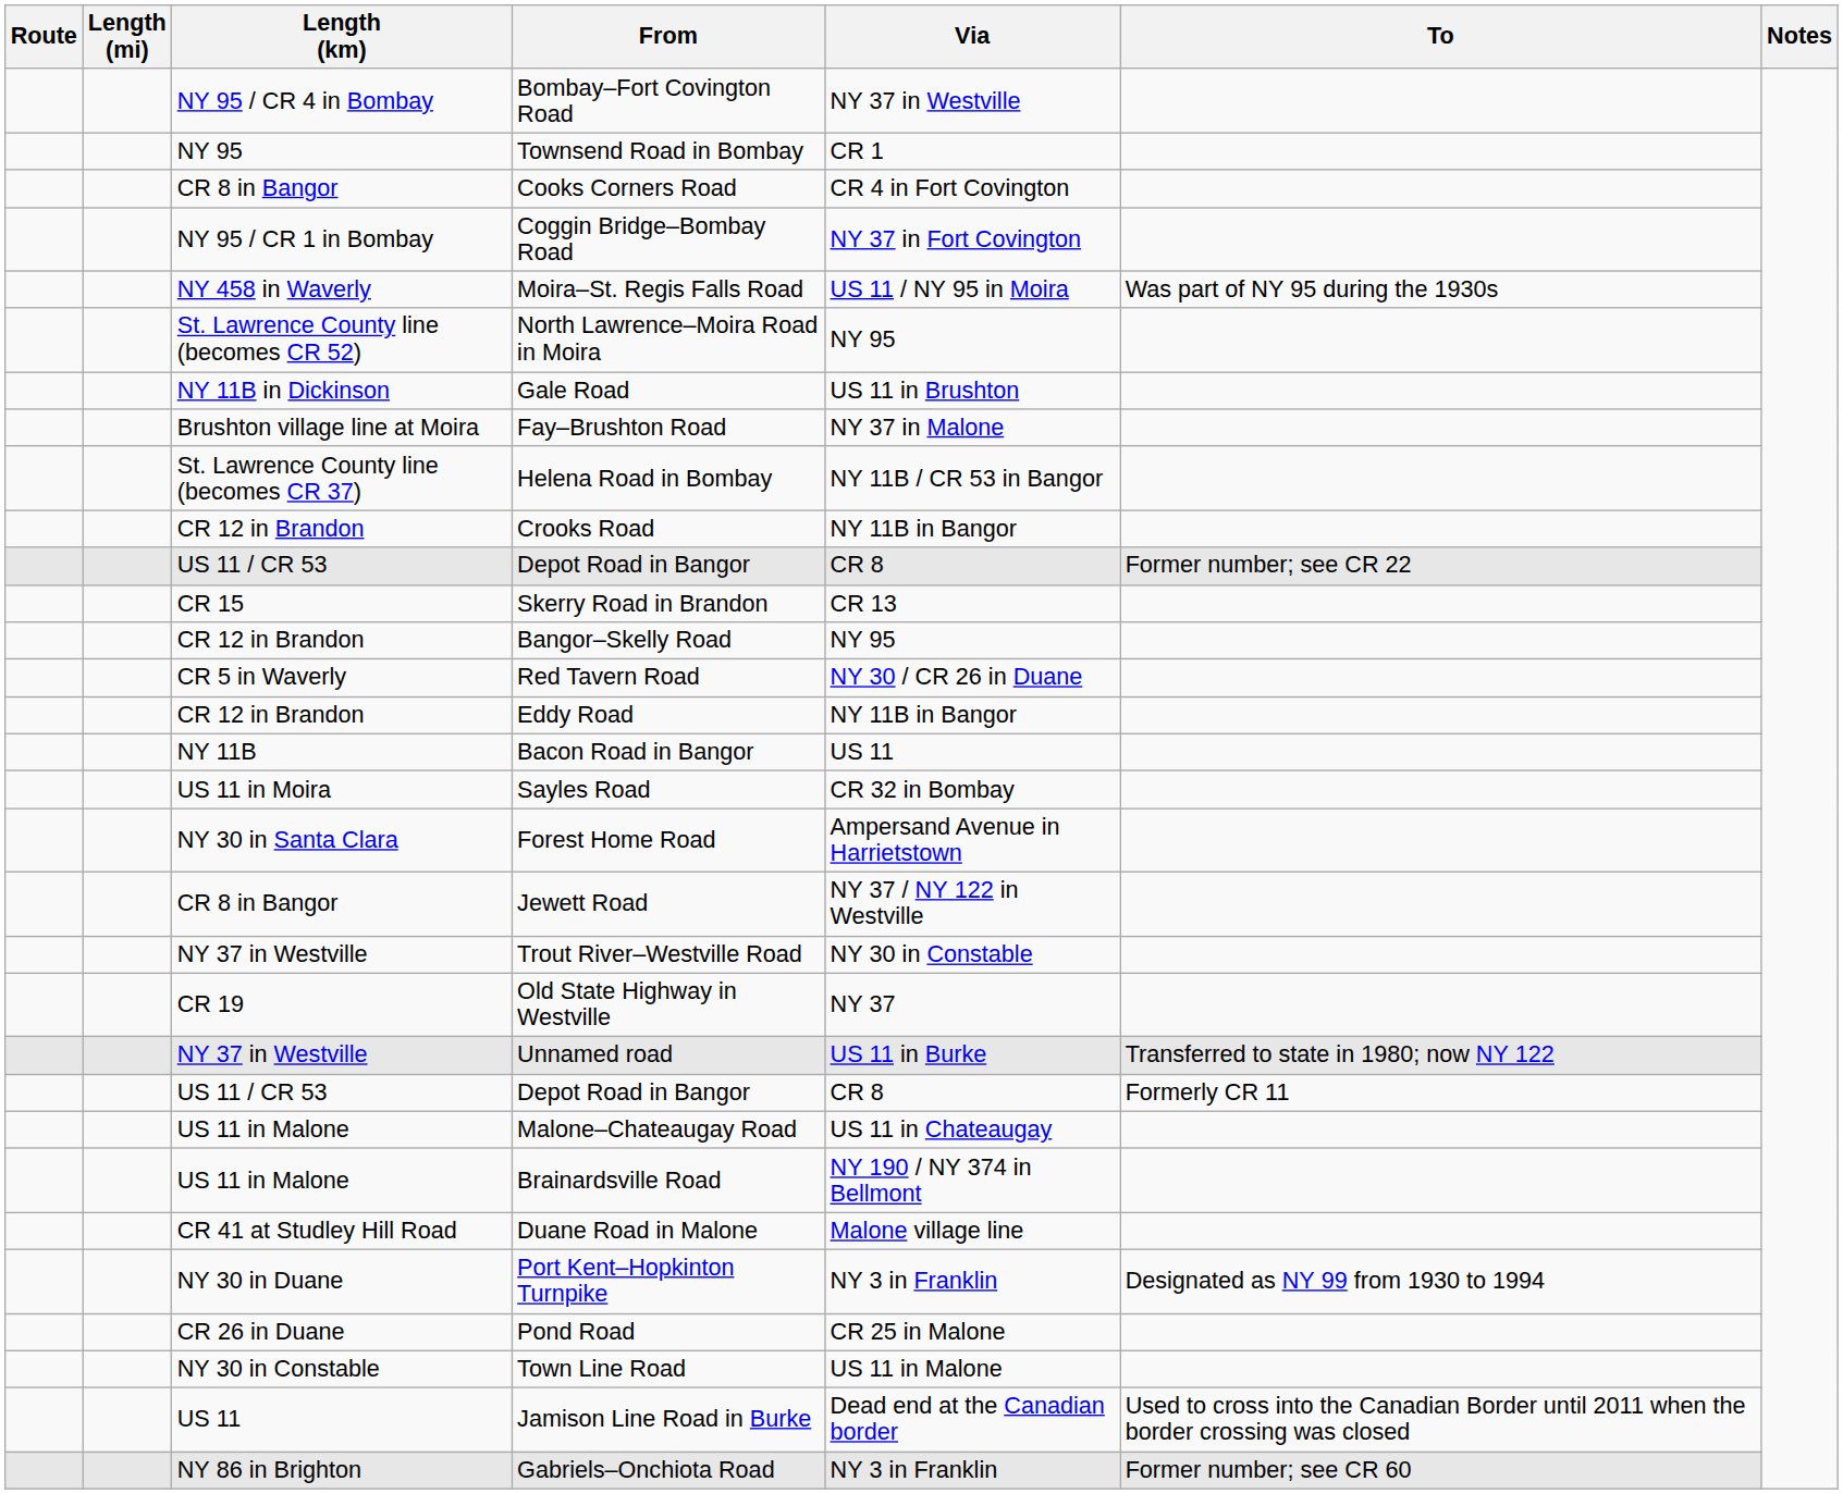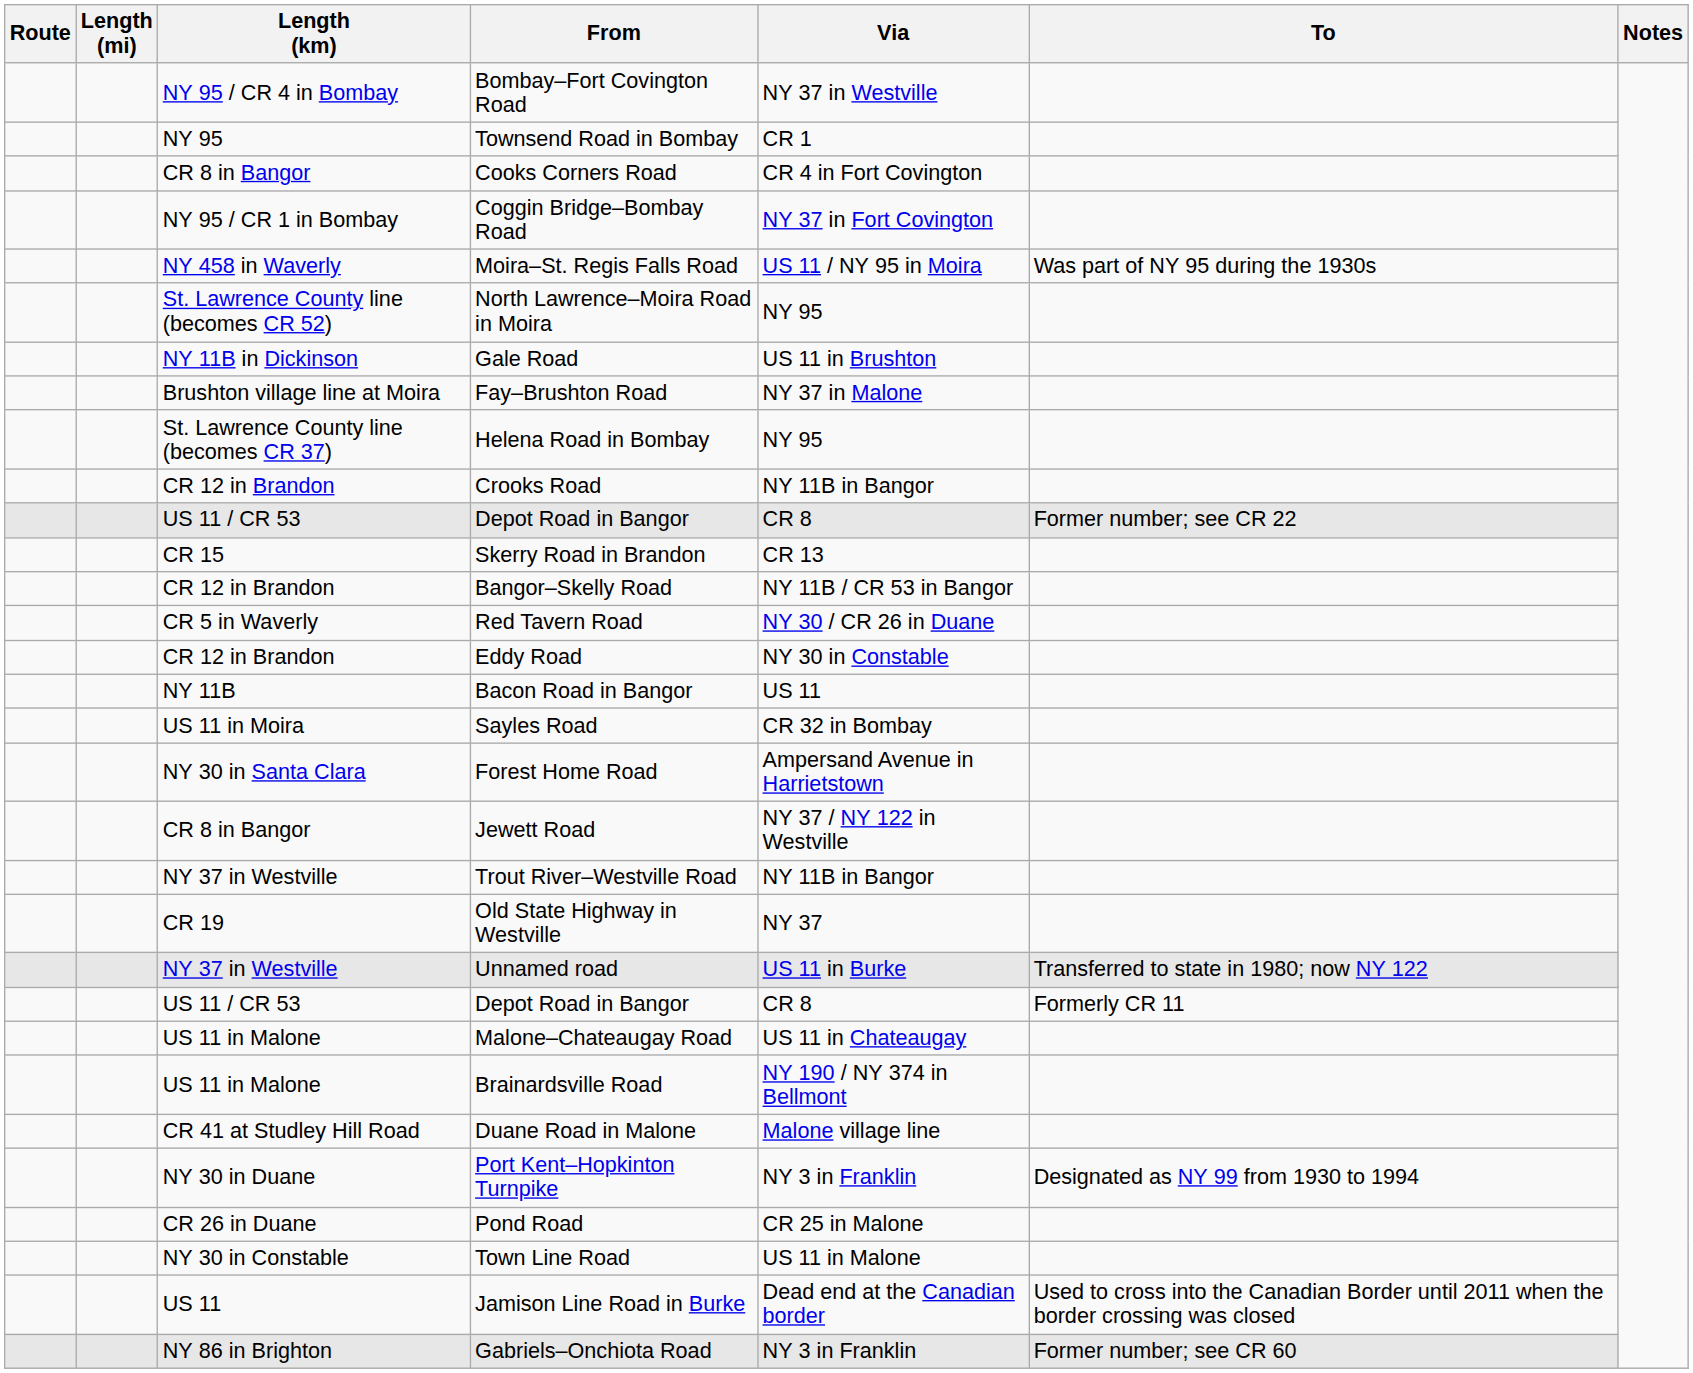Helena Road in Bombay | Via: NY 11B / CR 53 in Bangor -> NY 95
Bangor–Skelly Road | Via: NY 95 -> NY 11B / CR 53 in Bangor
Eddy Road | Via: NY 11B in Bangor -> NY 30 in Constable
Trout River–Westville Road | Via: NY 30 in Constable -> NY 11B in Bangor
